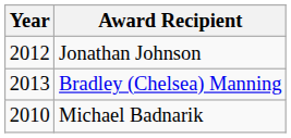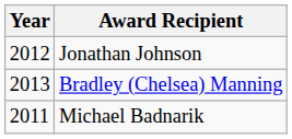Michael Badnarik | Year: 2010 -> 2011
